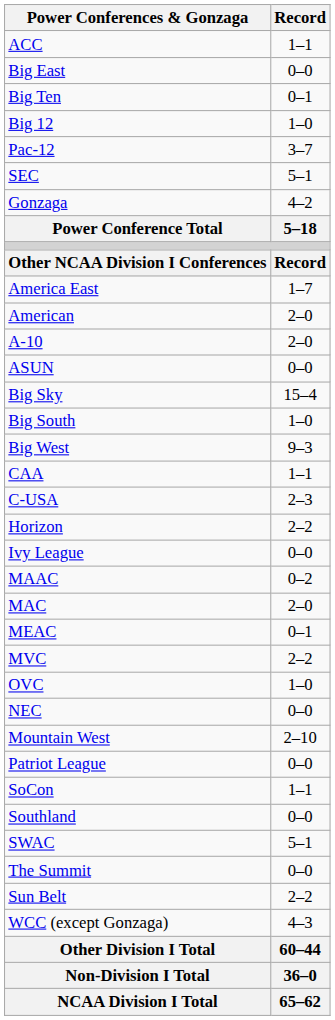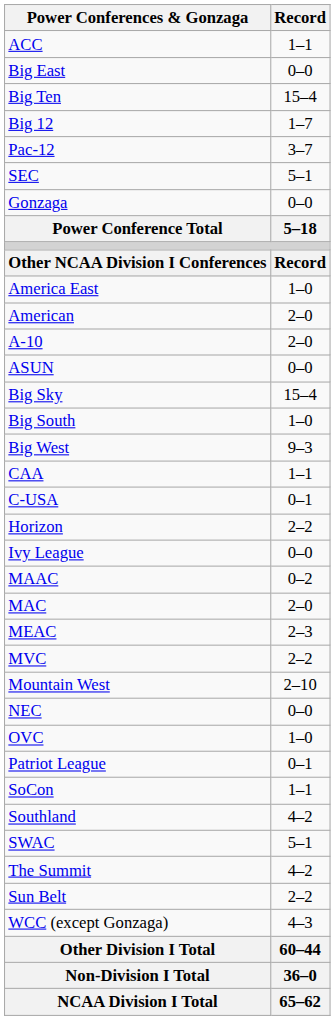Big Ten | Record: 0–1 -> 15–4
Big 12 | Record: 1–0 -> 1–7
Gonzaga | Record: 4–2 -> 0–0
America East | Record: 1–7 -> 1–0
C-USA | Record: 2–3 -> 0–1
MEAC | Record: 0–1 -> 2–3
rows swapped: Mountain West <-> OVC
Patriot League | Record: 0–0 -> 0–1
Southland | Record: 0–0 -> 4–2
The Summit | Record: 0–0 -> 4–2
